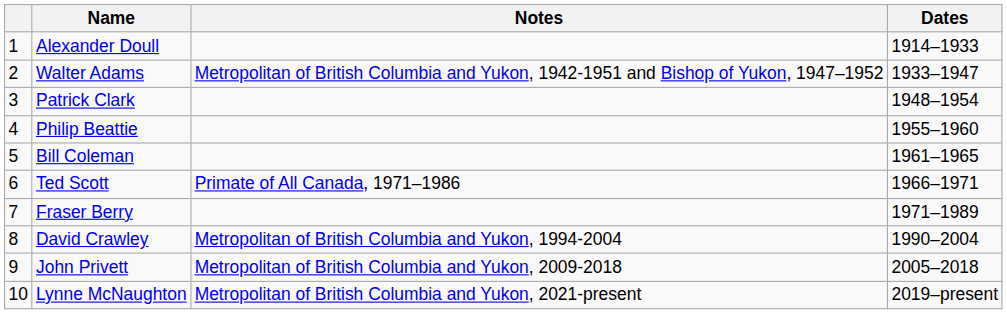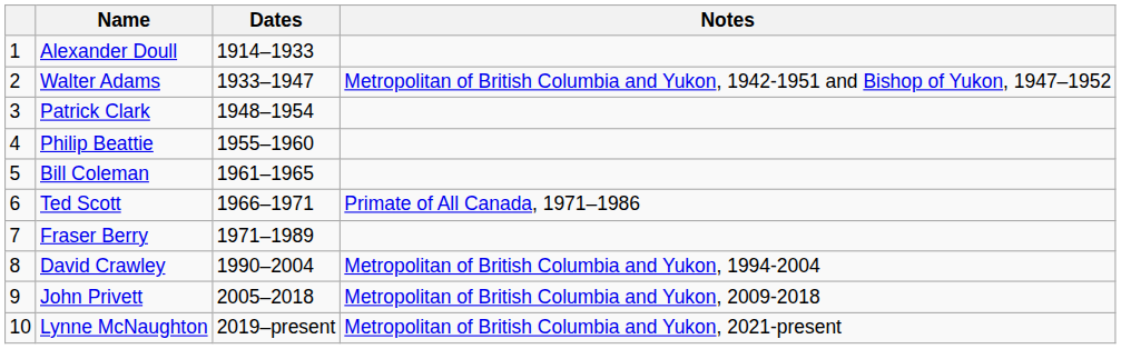columns swapped: Dates <-> Notes
